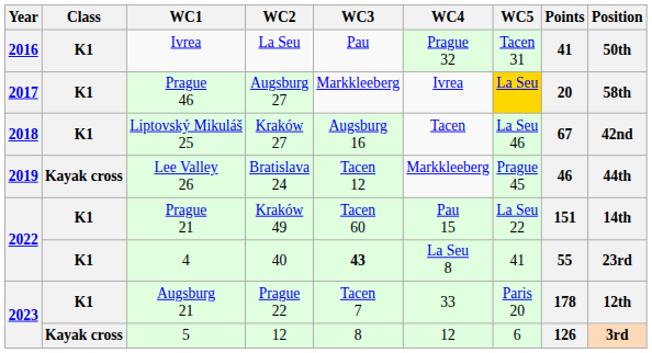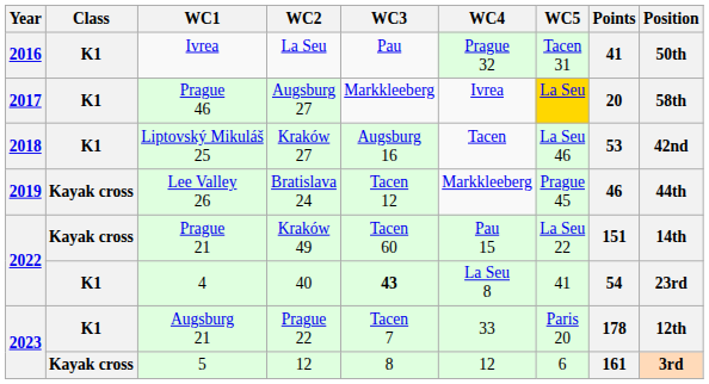Liptovský Mikuláš 25 | Points: 67 -> 53
Prague 21 | Class: K1 -> Kayak cross
4 | Points: 55 -> 54
5 | Points: 126 -> 161
